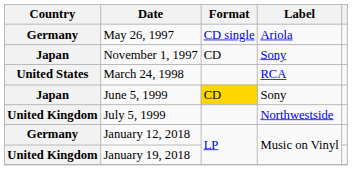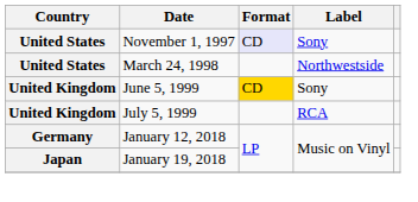- row: Germany | May 26, 1997 | CD single | Ariola
November 1, 1997 | Country: Japan -> United States
November 1, 1997 | Format: no background -> lavender background
March 24, 1998 | Label: RCA -> Northwestside
June 5, 1999 | Country: Japan -> United Kingdom
July 5, 1999 | Label: Northwestside -> RCA
January 19, 2018 | Country: United Kingdom -> Japan
